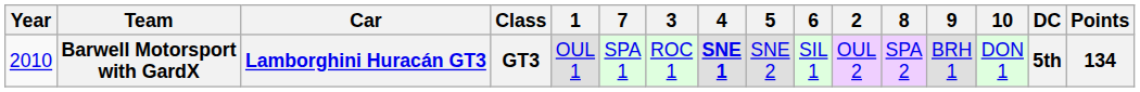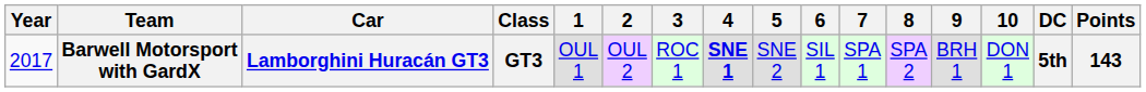columns swapped: 2 <-> 7
Barwell Motorsport with GardX | Year: 2010 -> 2017
Barwell Motorsport with GardX | Points: 134 -> 143
